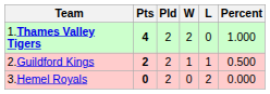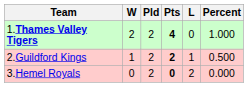columns swapped: Pts <-> W
